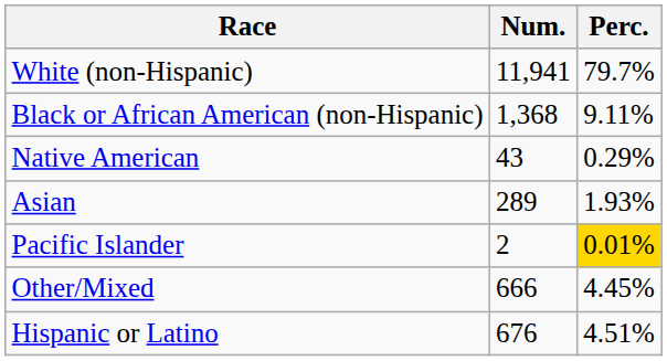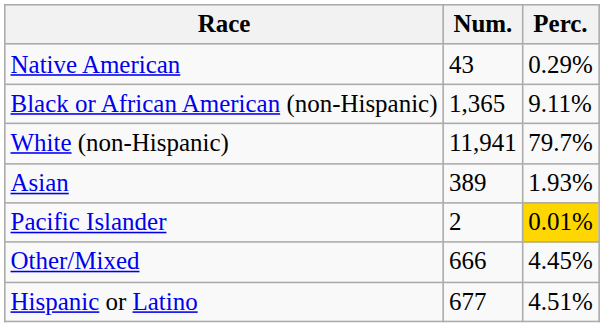rows swapped: White (non-Hispanic) <-> Native American
Black or African American (non-Hispanic) | Num.: 1,368 -> 1,365
Asian | Num.: 289 -> 389
Hispanic or Latino | Num.: 676 -> 677
